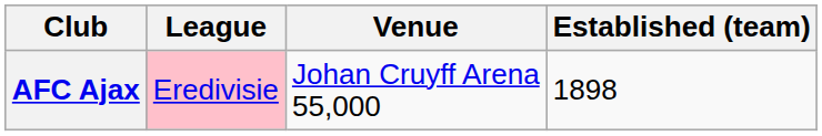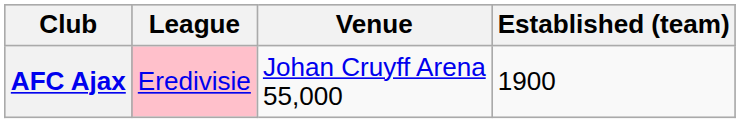AFC Ajax | Established (team): 1898 -> 1900
